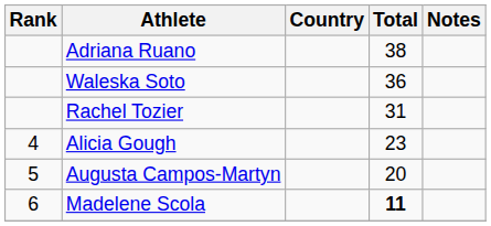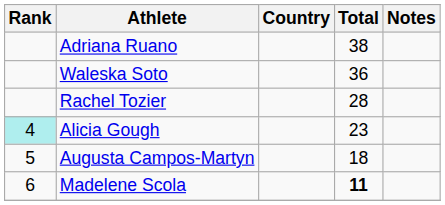Rachel Tozier | Total: 31 -> 28
Alicia Gough | Rank: no background -> paleturquoise background
Augusta Campos-Martyn | Total: 20 -> 18
